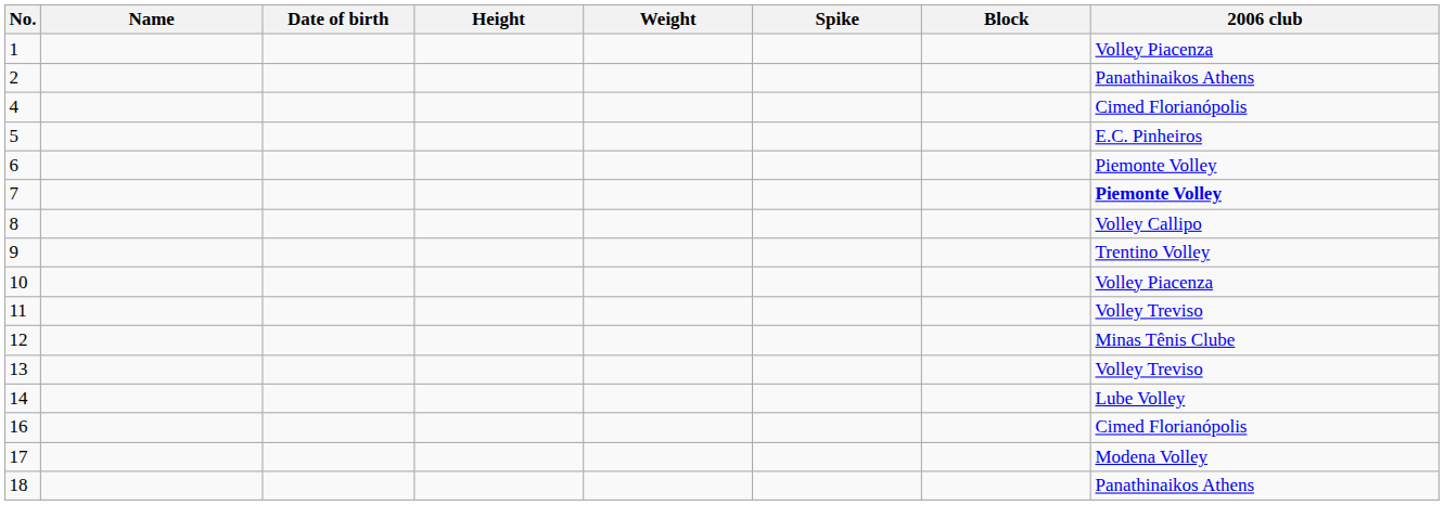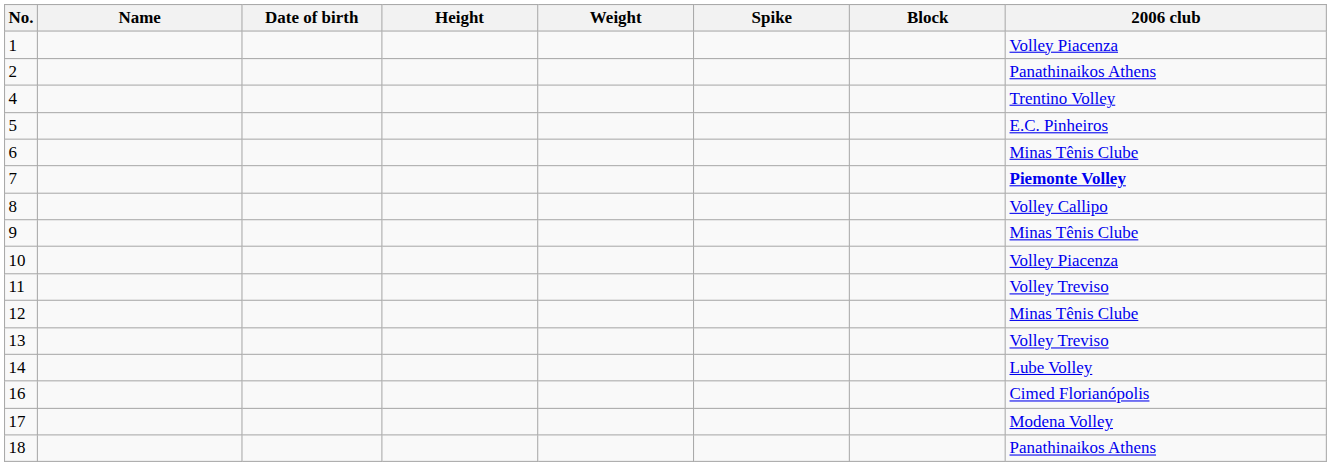4 | 2006 club: Cimed Florianópolis -> Trentino Volley
6 | 2006 club: Piemonte Volley -> Minas Tênis Clube
9 | 2006 club: Trentino Volley -> Minas Tênis Clube
